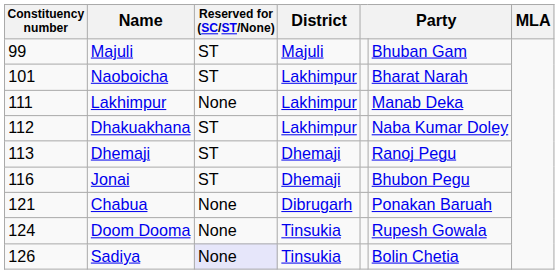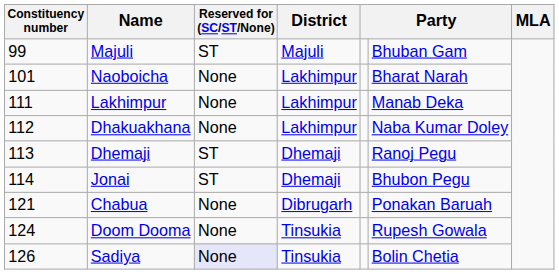Naoboicha | Reserved for (SC/ST/None): ST -> None
Dhakuakhana | Reserved for (SC/ST/None): ST -> None
Jonai | Constituency number: 116 -> 114
